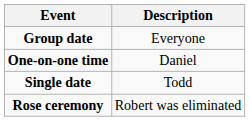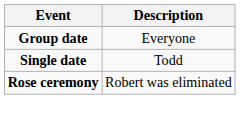- row: One-on-one time | Daniel
